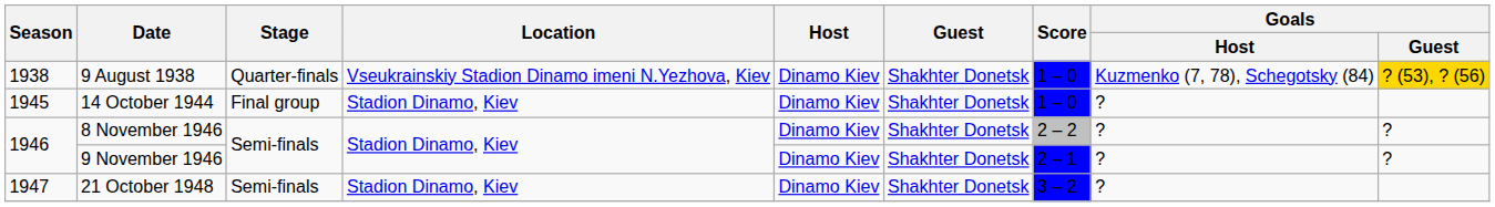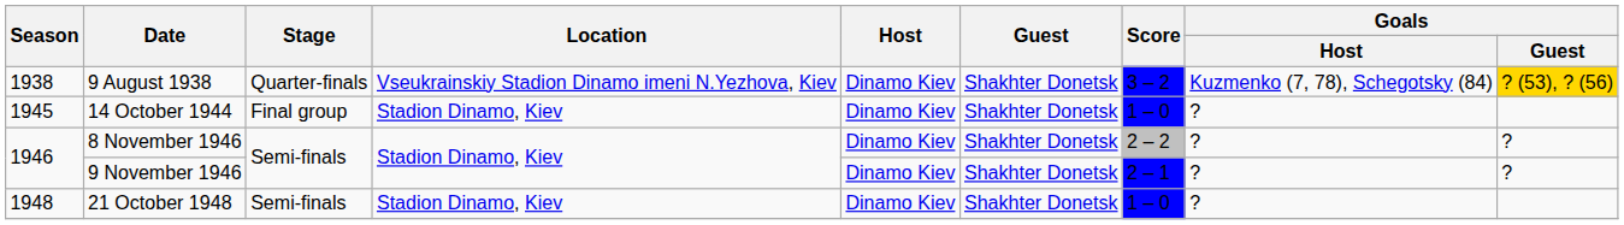9 August 1938 | Score: 1 – 0 -> 3 – 2
21 October 1948 | Season: 1947 -> 1948
21 October 1948 | Score: 3 – 2 -> 1 – 0
